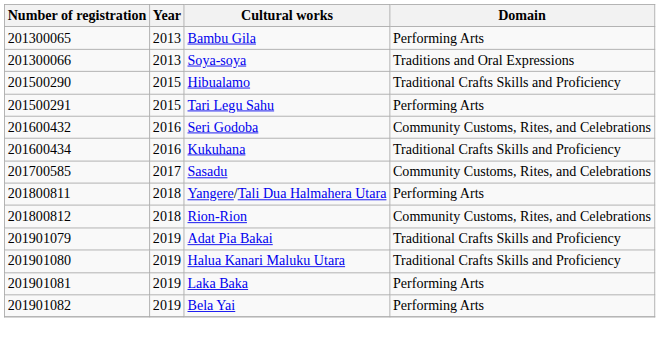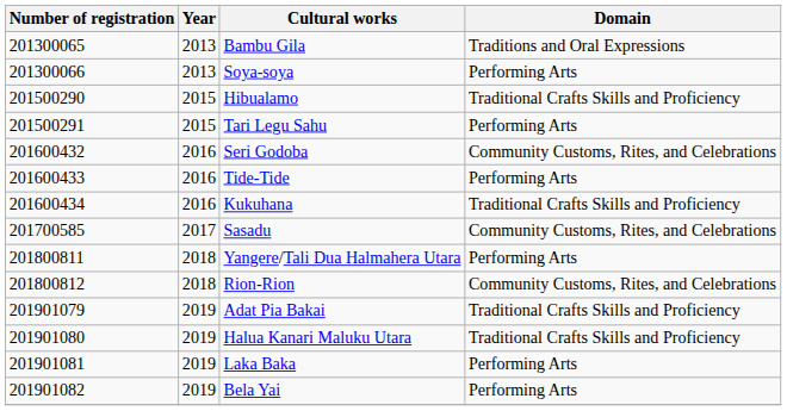Bambu Gila | Domain: Performing Arts -> Traditions and Oral Expressions
Soya-soya | Domain: Traditions and Oral Expressions -> Performing Arts
+ row: 201600433 | 2016 | Tide-Tide | Performing Arts
